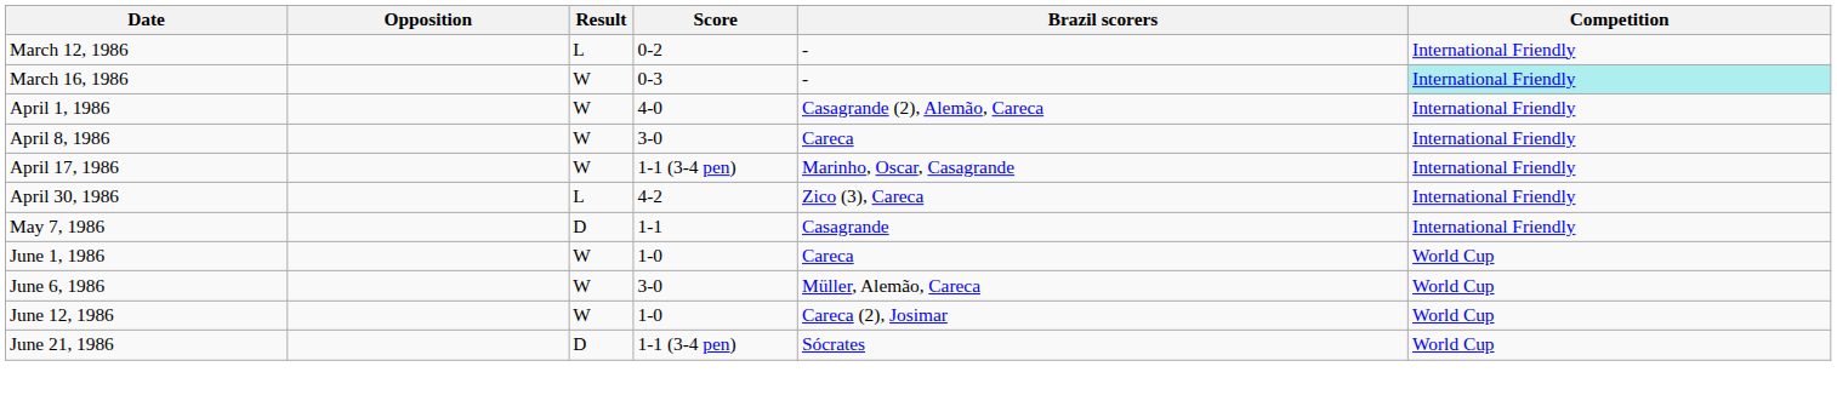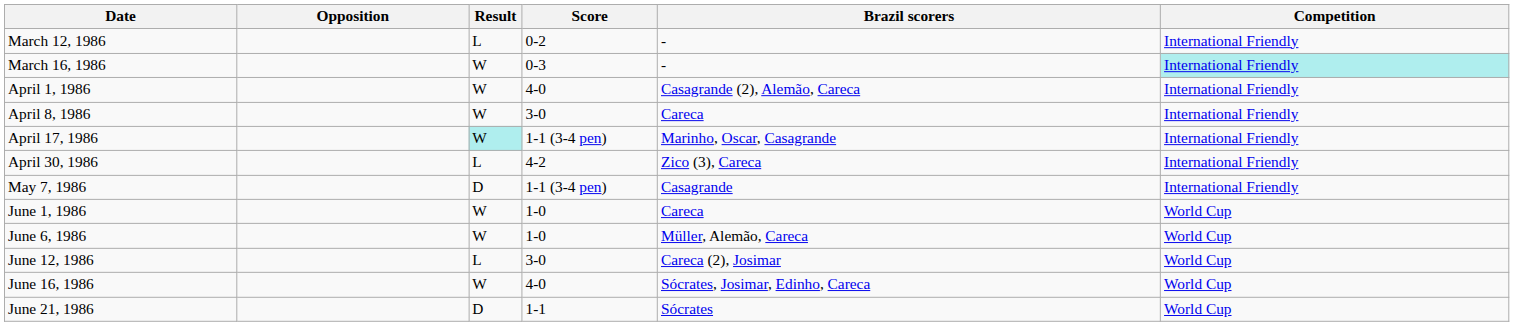April 17, 1986 | Result: no background -> paleturquoise background
May 7, 1986 | Score: 1-1 -> 1-1 (3-4 pen)
June 6, 1986 | Score: 3-0 -> 1-0
June 12, 1986 | Result: W -> L
June 12, 1986 | Score: 1-0 -> 3-0
+ row: June 16, 1986 | W | 4-0 | Sócrates, Josimar, Edinho, Careca | World Cup
June 21, 1986 | Score: 1-1 (3-4 pen) -> 1-1
